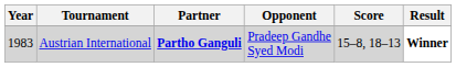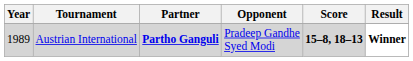Austrian International | Year: 1983 -> 1989
Austrian International | Score: normal -> bold
